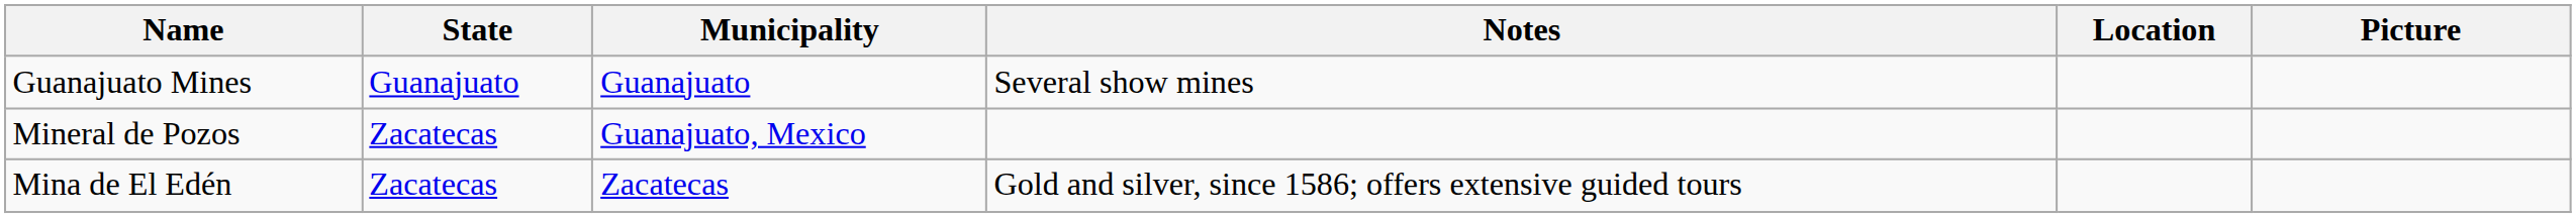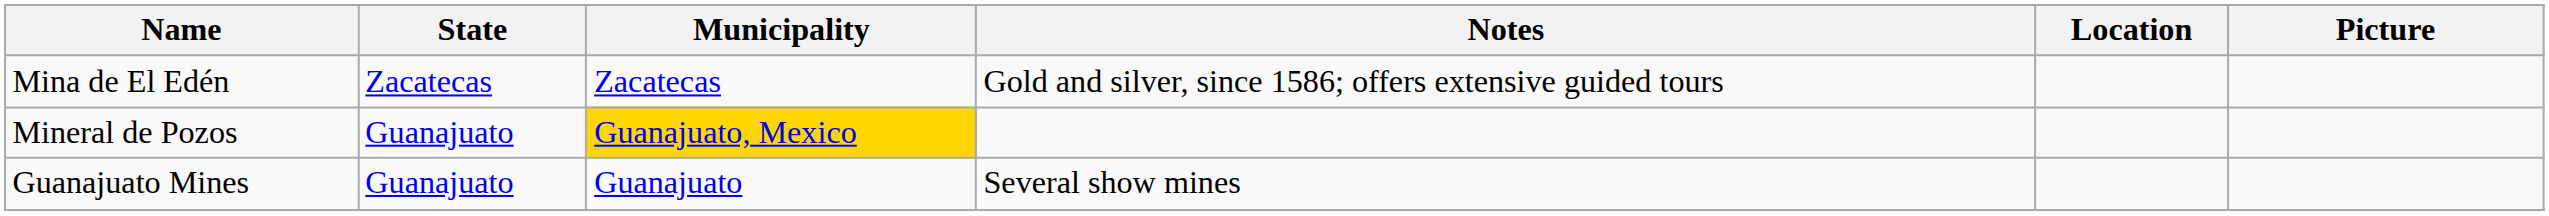rows swapped: Mina de El Edén <-> Guanajuato Mines
Mineral de Pozos | State: Zacatecas -> Guanajuato
Mineral de Pozos | Municipality: no background -> gold background
